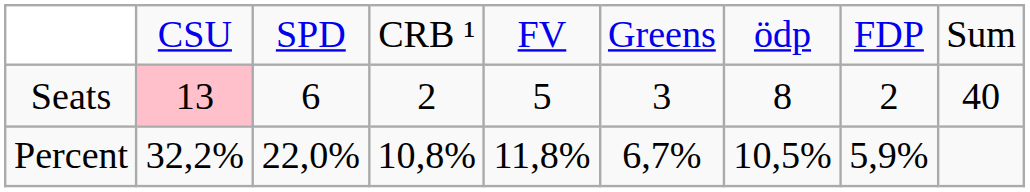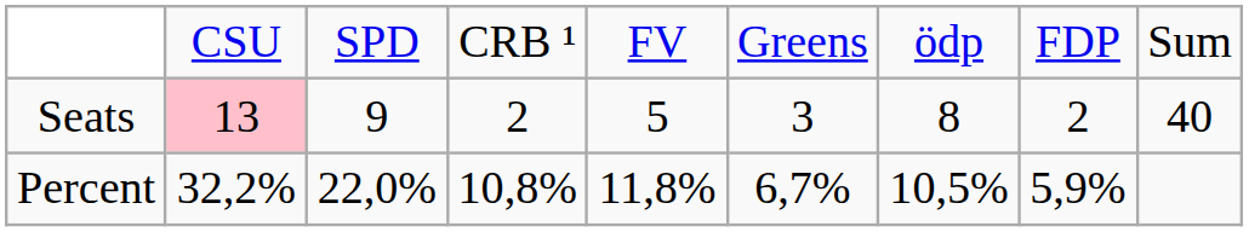Seats | column 3: 6 -> 9
